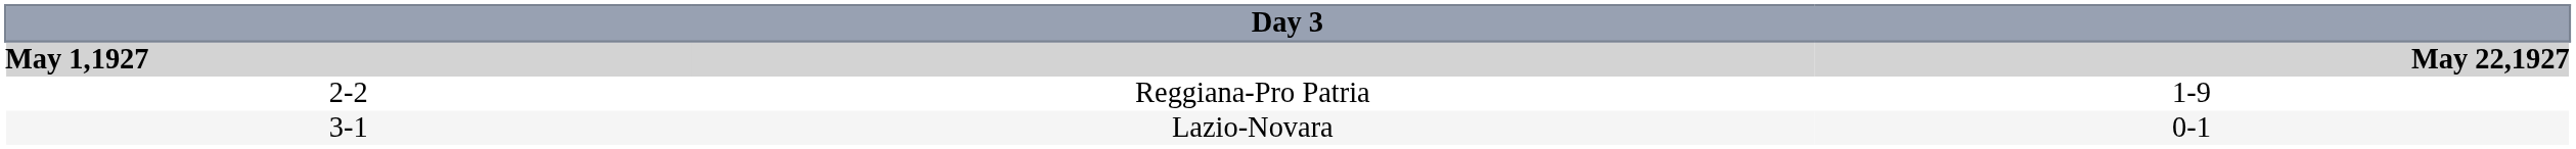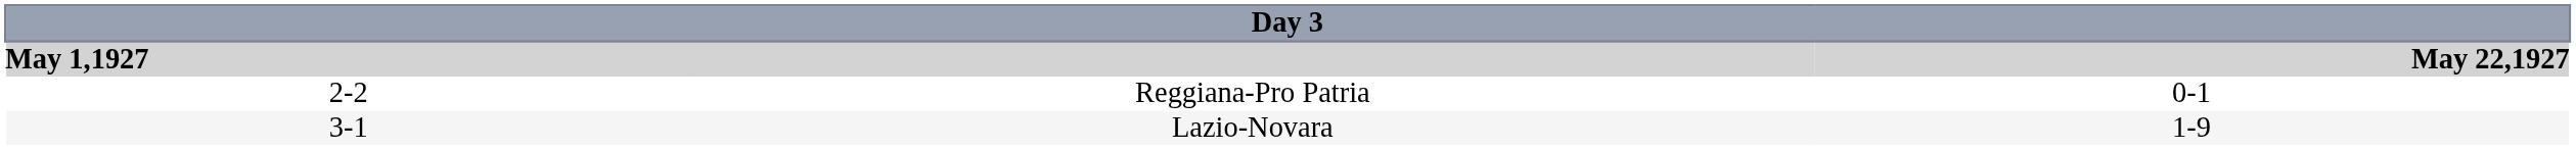Reggiana-Pro Patria | column 3: 1-9 -> 0-1
Lazio-Novara | column 3: 0-1 -> 1-9
